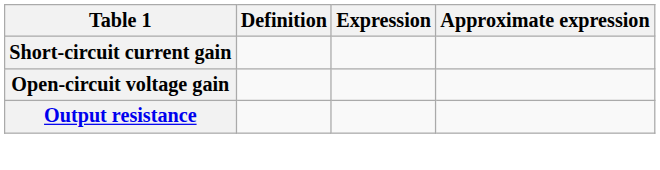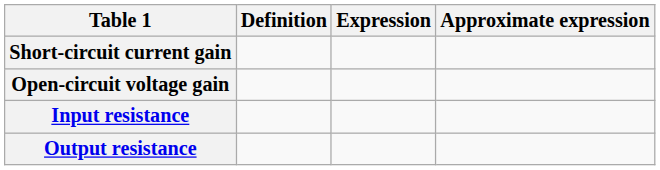+ row: Input resistance
